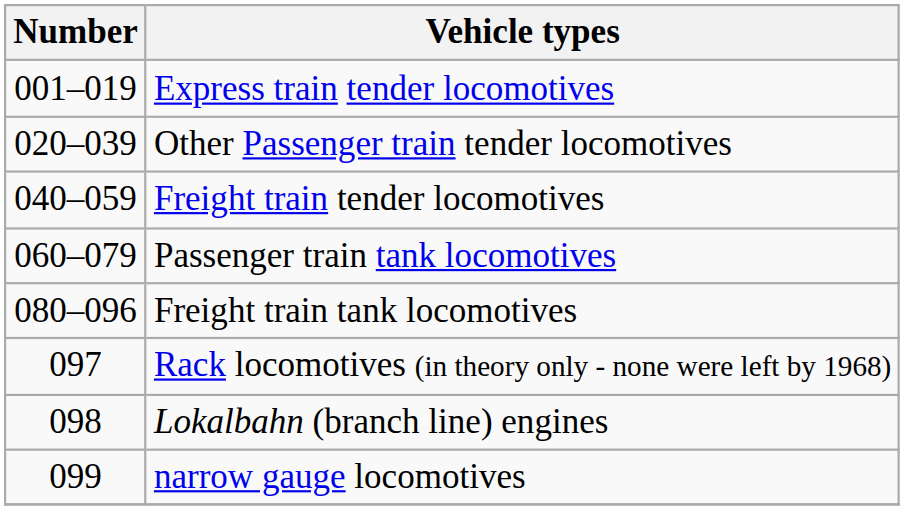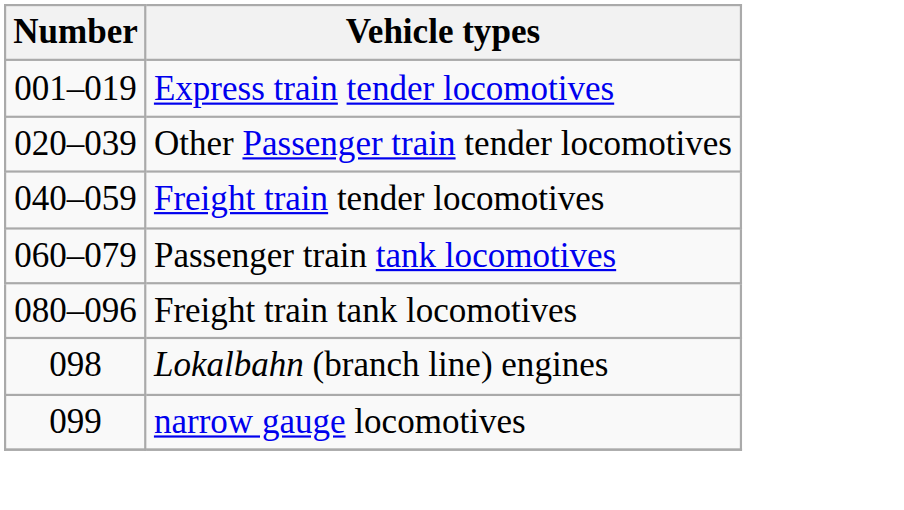- row: 097 | Rack locomotives (in theory only - none were left by 1968)
